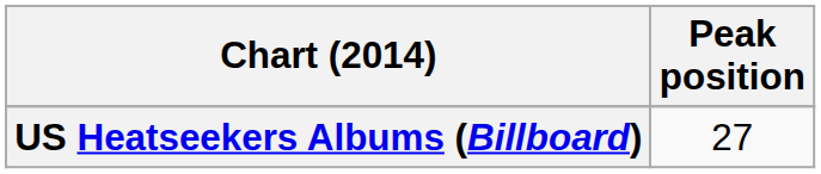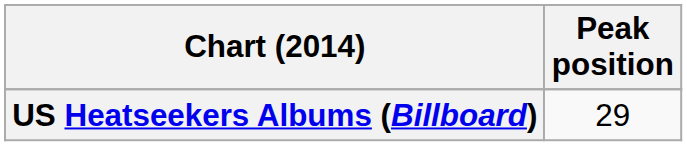US Heatseekers Albums (Billboard) | Peak position: 27 -> 29
